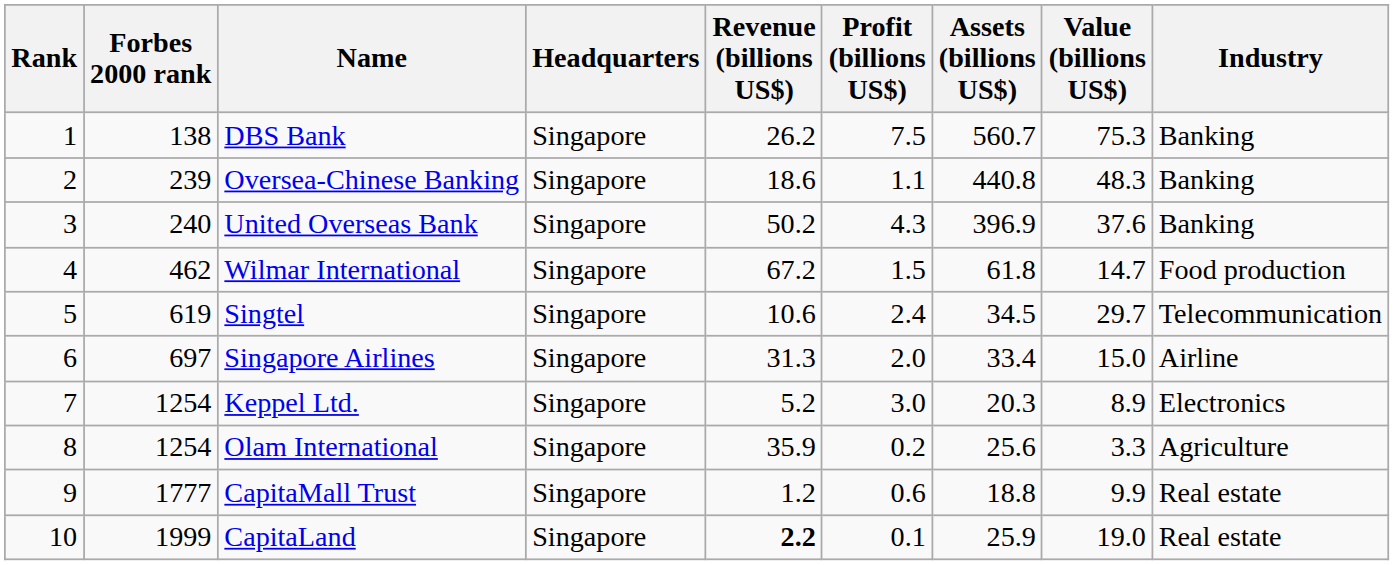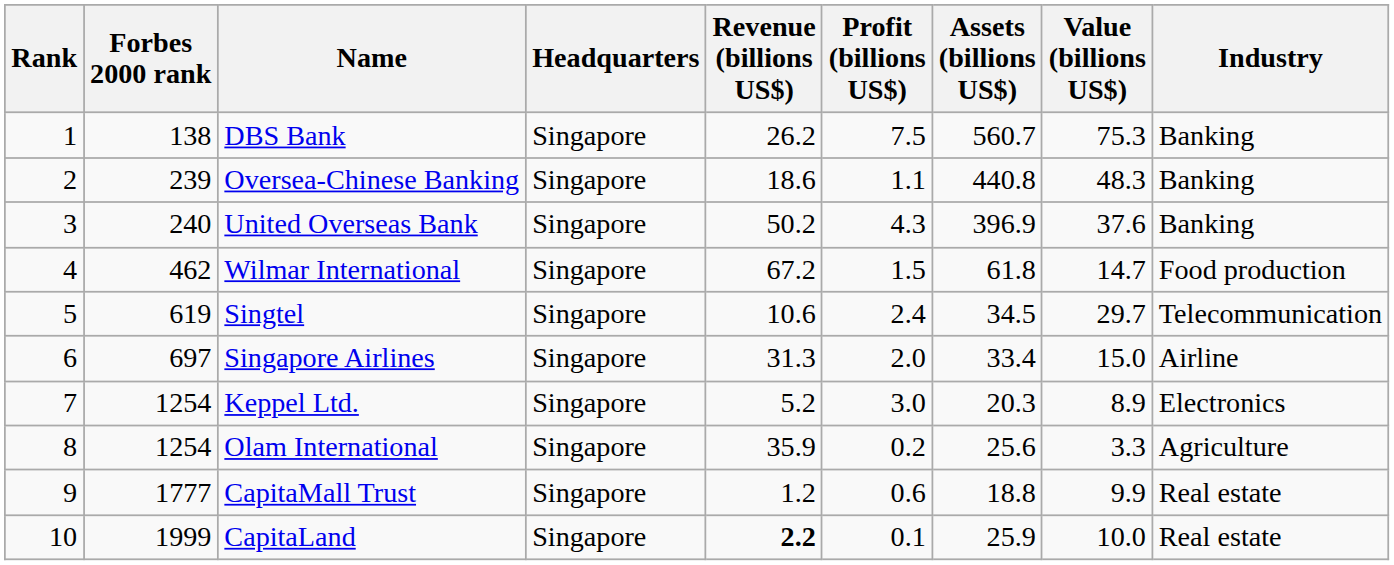CapitaLand | Value (billions US$): 19.0 -> 10.0
